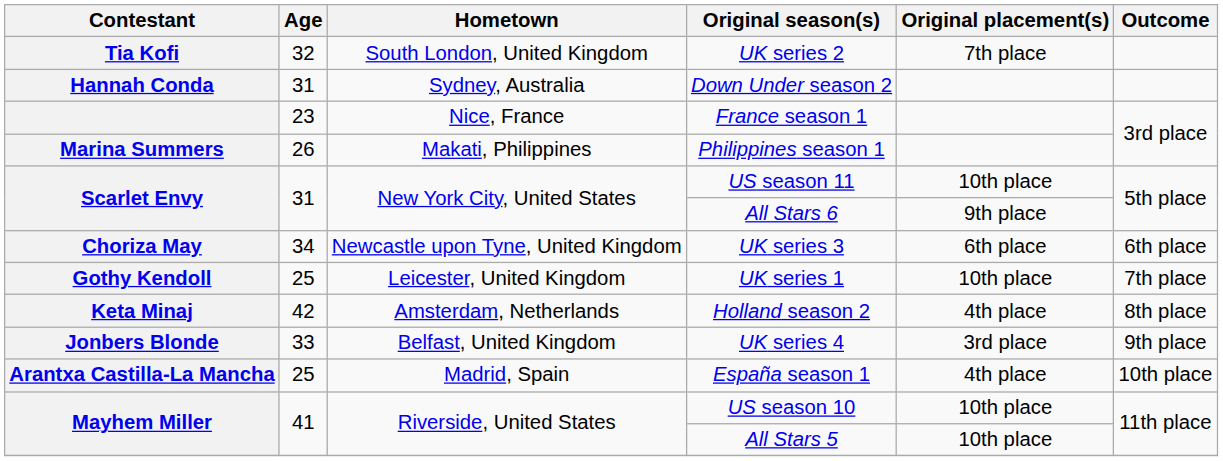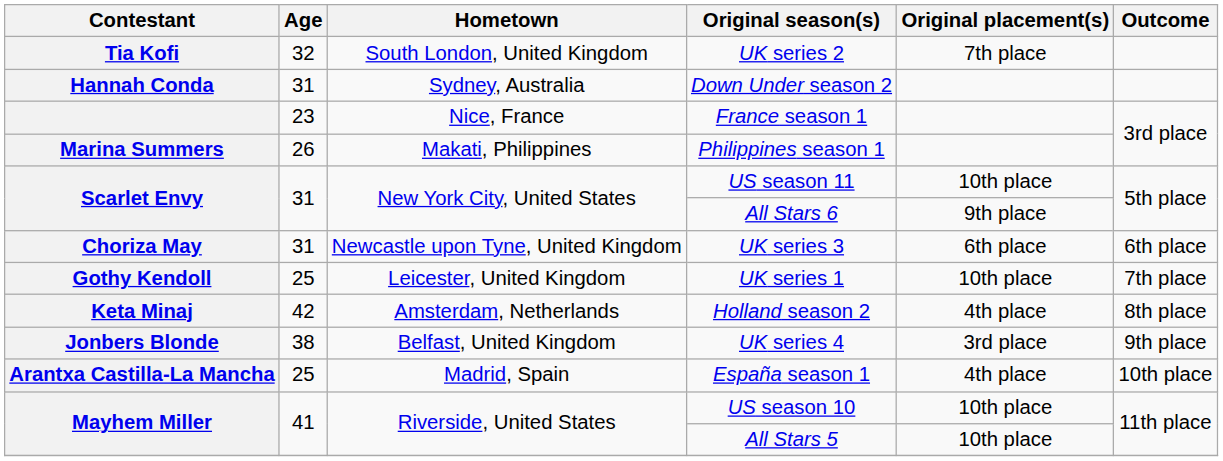UK series 3 | Age: 34 -> 31
UK series 4 | Age: 33 -> 38
